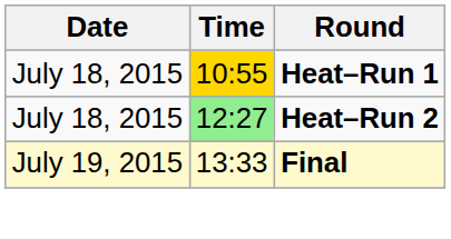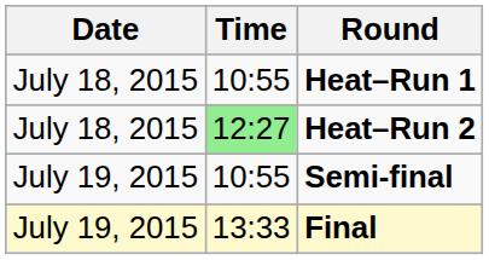Heat–Run 1 | Time: gold background -> no background
+ row: July 19, 2015 | 10:55 | Semi-final
